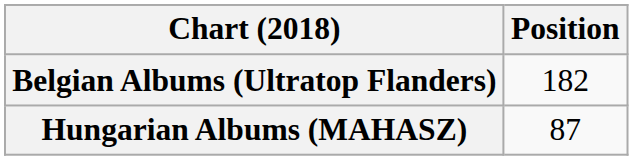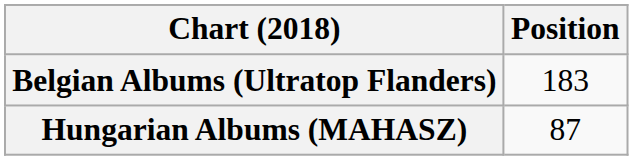Belgian Albums (Ultratop Flanders) | Position: 182 -> 183
